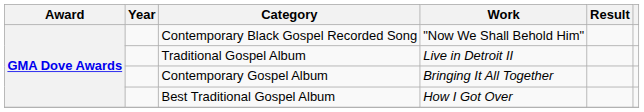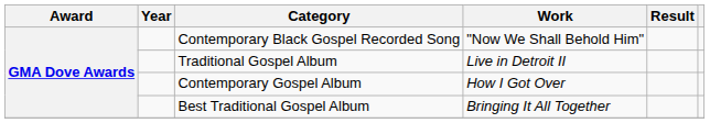Contemporary Gospel Album | Work: Bringing It All Together -> How I Got Over
Best Traditional Gospel Album | Work: How I Got Over -> Bringing It All Together
